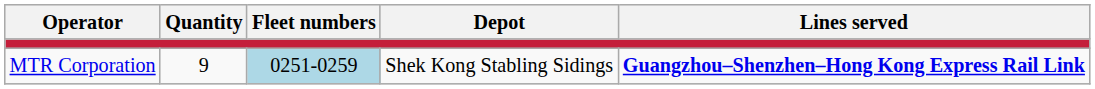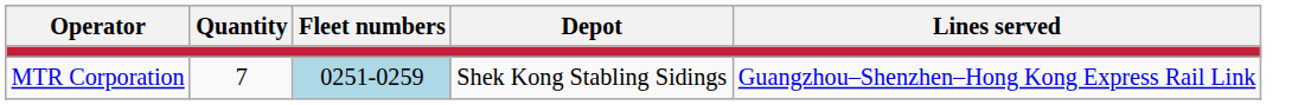MTR Corporation | Quantity: 9 -> 7
MTR Corporation | Lines served: bold -> normal
